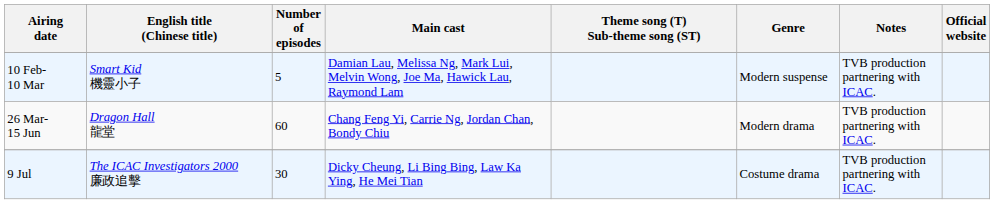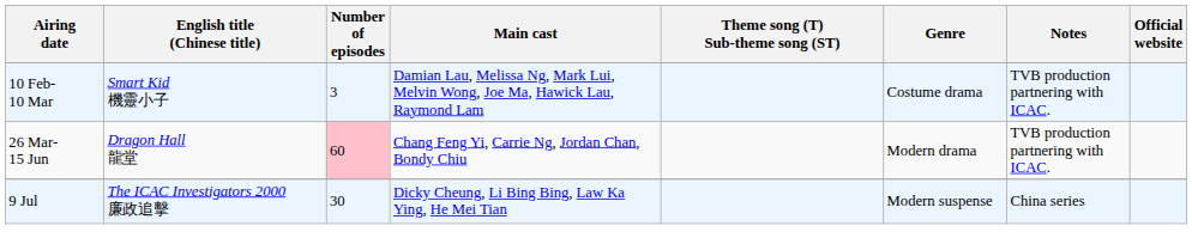10 Feb- 10 Mar | Number of episodes: 5 -> 3
10 Feb- 10 Mar | Genre: Modern suspense -> Costume drama
26 Mar- 15 Jun | Number of episodes: no background -> pink background
9 Jul | Genre: Costume drama -> Modern suspense
9 Jul | Notes: TVB production partnering with ICAC. -> China series
